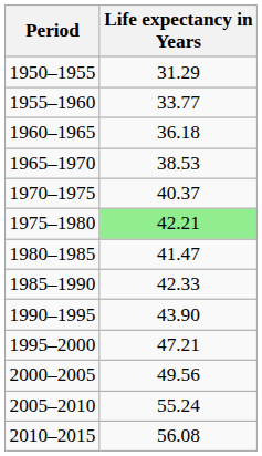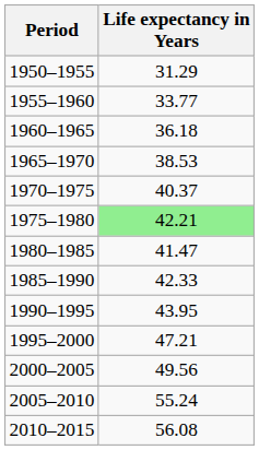1990–1995 | Life expectancy in Years: 43.90 -> 43.95
